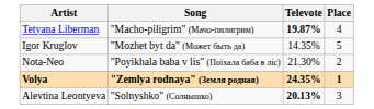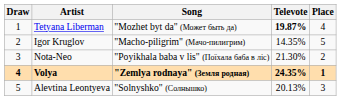+ column: Draw | 1 | 2 | 3 | 4 | 5
Tetyana Liberman | Song: "Macho-piligrim" (Мачо-пилигрим) -> "Mozhet byt da" (Может быть да)
Igor Kruglov | Song: "Mozhet byt da" (Может быть да) -> "Macho-piligrim" (Мачо-пилигрим)
Alevtina Leontyeva | Televote: bold -> normal
